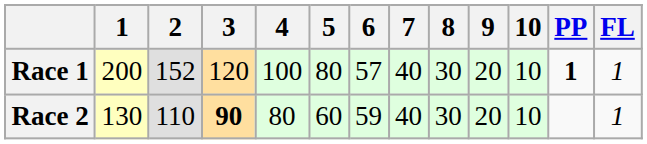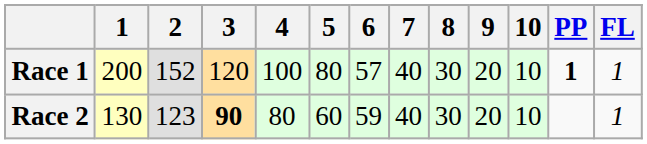Race 2 | 2: 110 -> 123
